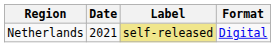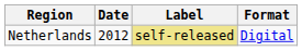Netherlands | Date: 2021 -> 2012
